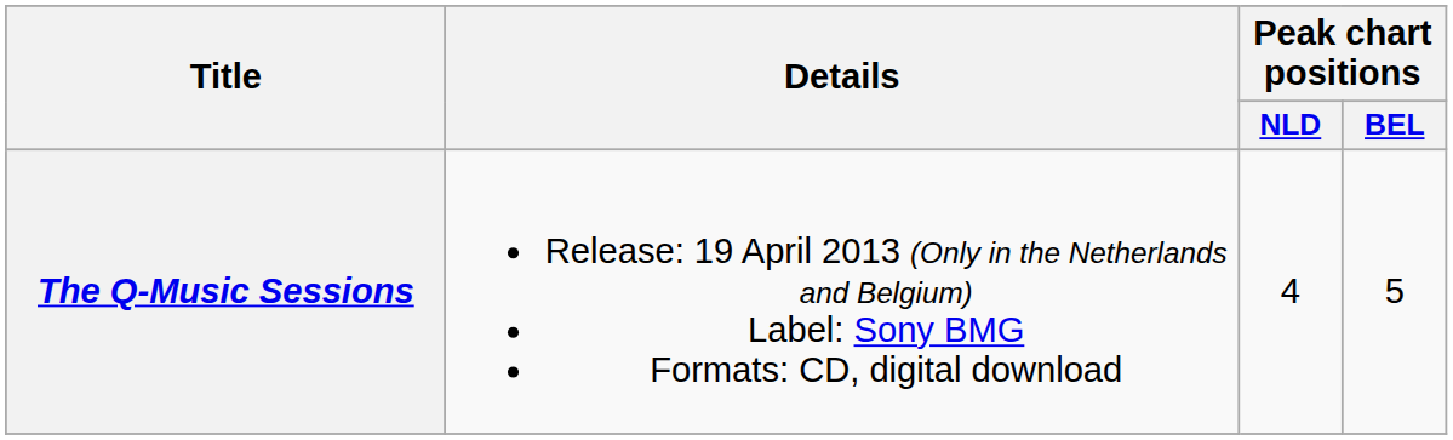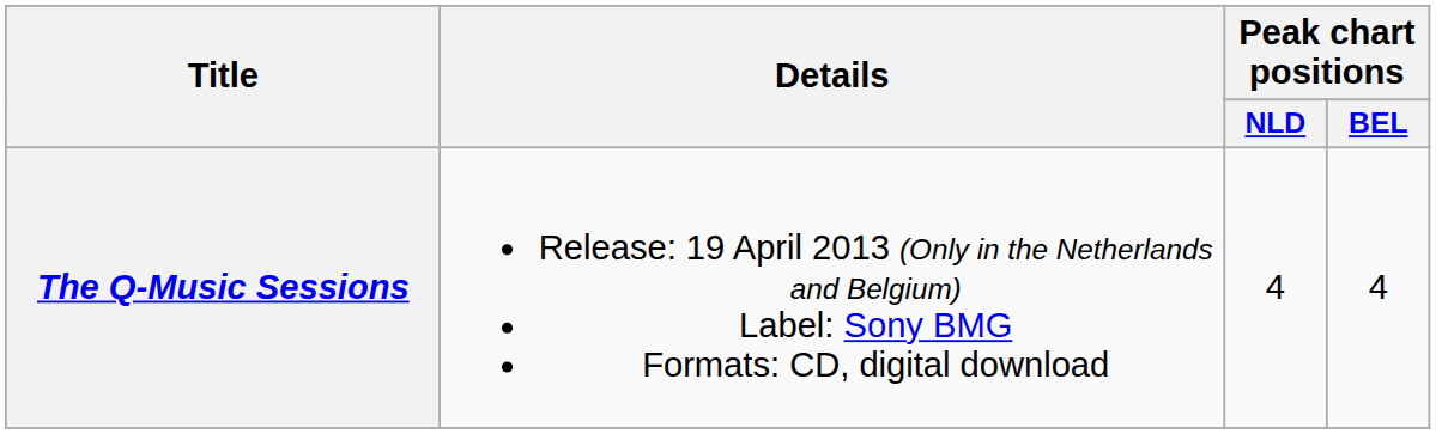The Q-Music Sessions | Peak chart positions / BEL: 5 -> 4
